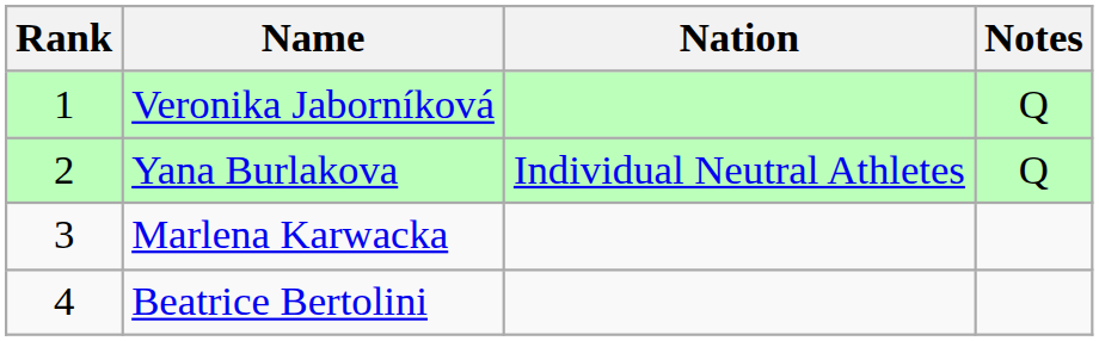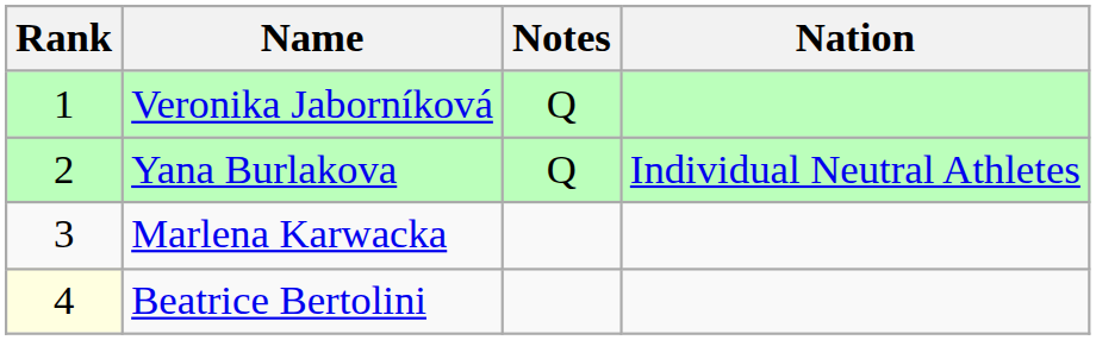columns swapped: Nation <-> Notes
Beatrice Bertolini | Rank: no background -> lightyellow background
